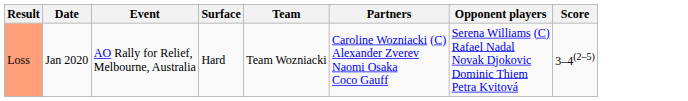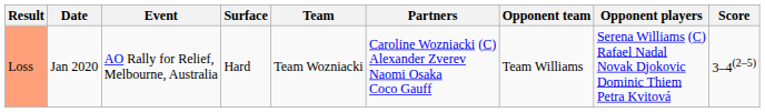+ column: Opponent team | Team Williams
